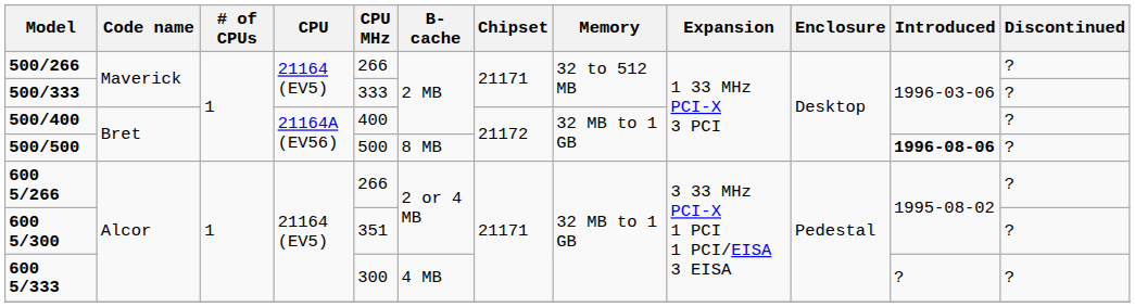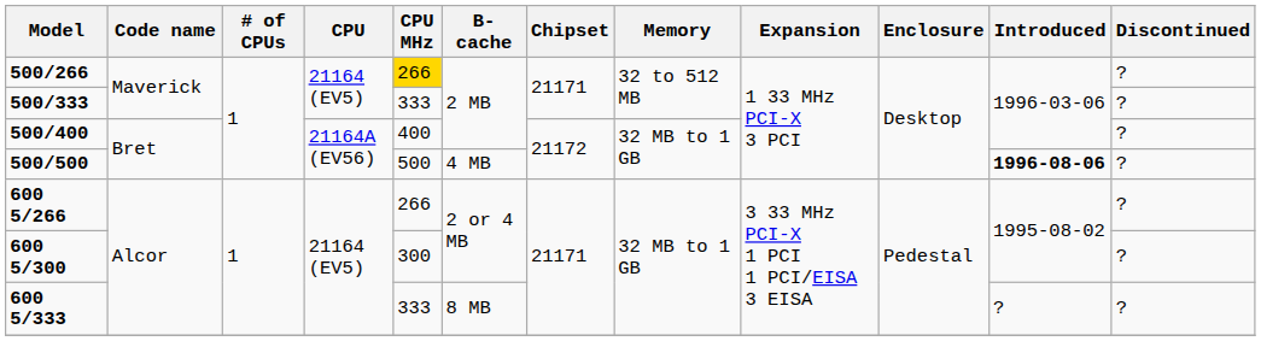500/266 | CPU MHz: no background -> gold background
500/500 | B-cache: 8 MB -> 4 MB
600 5/300 | CPU MHz: 351 -> 300
600 5/333 | CPU MHz: 300 -> 333
600 5/333 | B-cache: 4 MB -> 8 MB
